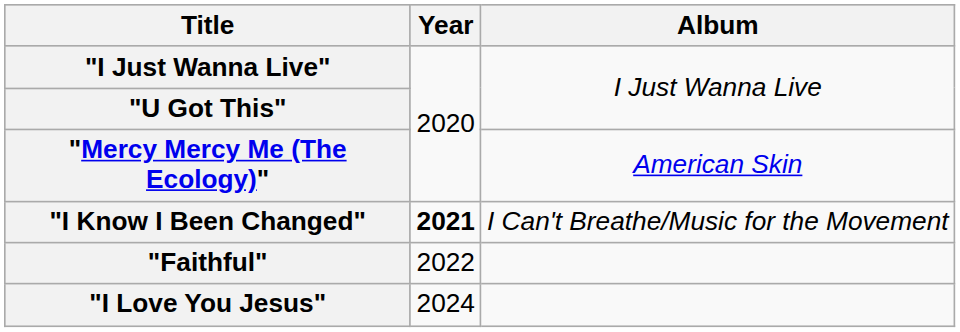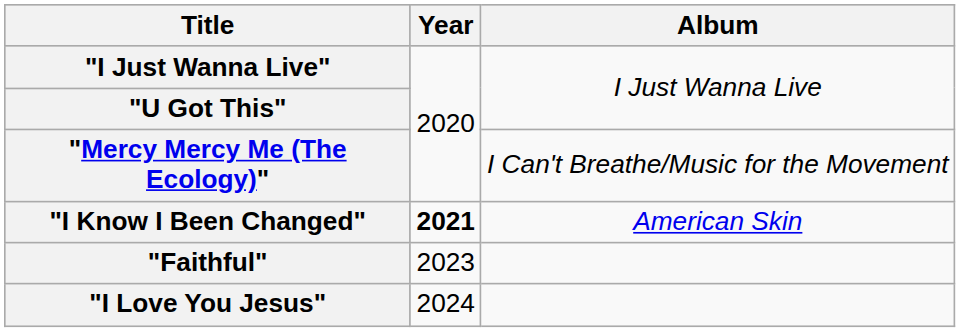"Mercy Mercy Me (The Ecology)" | Album: American Skin -> I Can't Breathe/Music for the Movement
"I Know I Been Changed" | Album: I Can't Breathe/Music for the Movement -> American Skin
"Faithful" | Year: 2022 -> 2023
